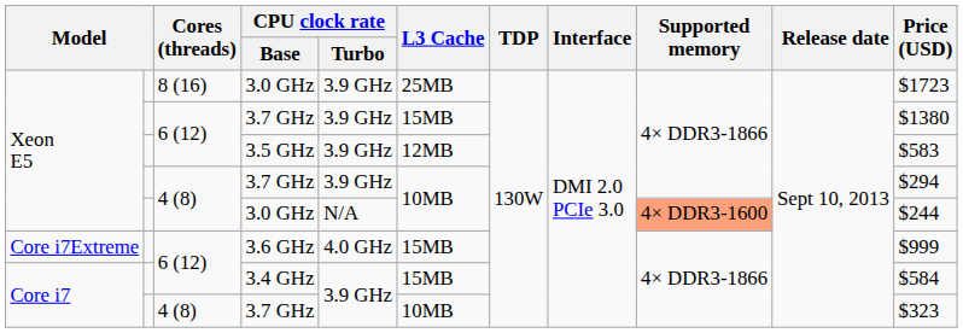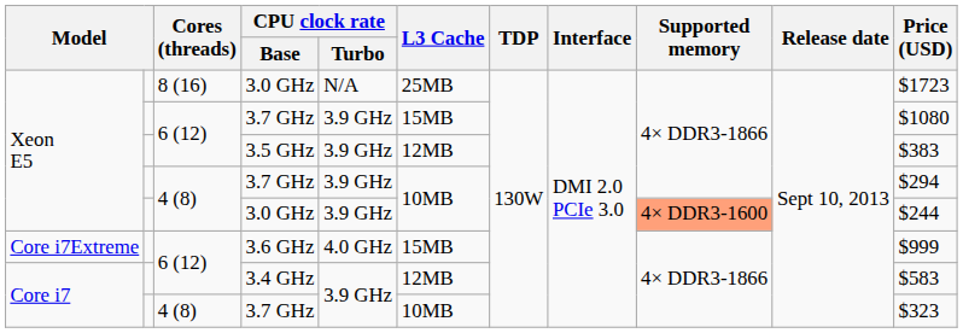8 (16) / 3.0 GHz | CPU clock rate / Turbo: 3.9 GHz -> N/A
6 (12) / 3.7 GHz | Price (USD): $1380 -> $1080
3.5 GHz | Price (USD): $583 -> $383
4 (8) / 3.0 GHz | CPU clock rate / Turbo: N/A -> 3.9 GHz
3.4 GHz | L3 Cache: 15MB -> 12MB
3.4 GHz | Price (USD): $584 -> $583
